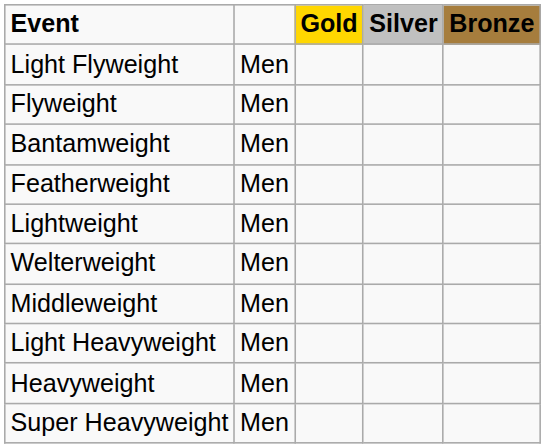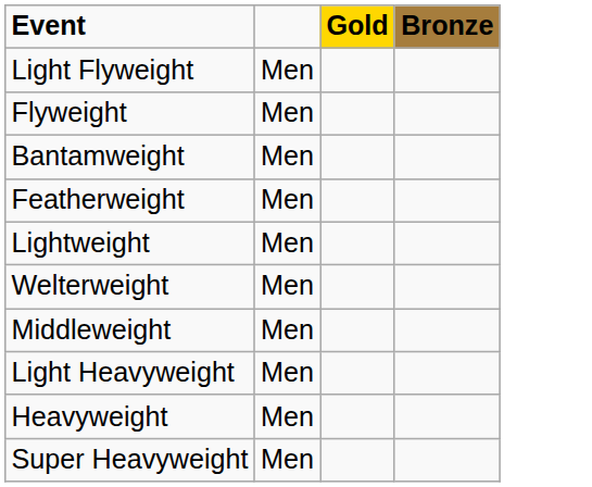- column: Silver
